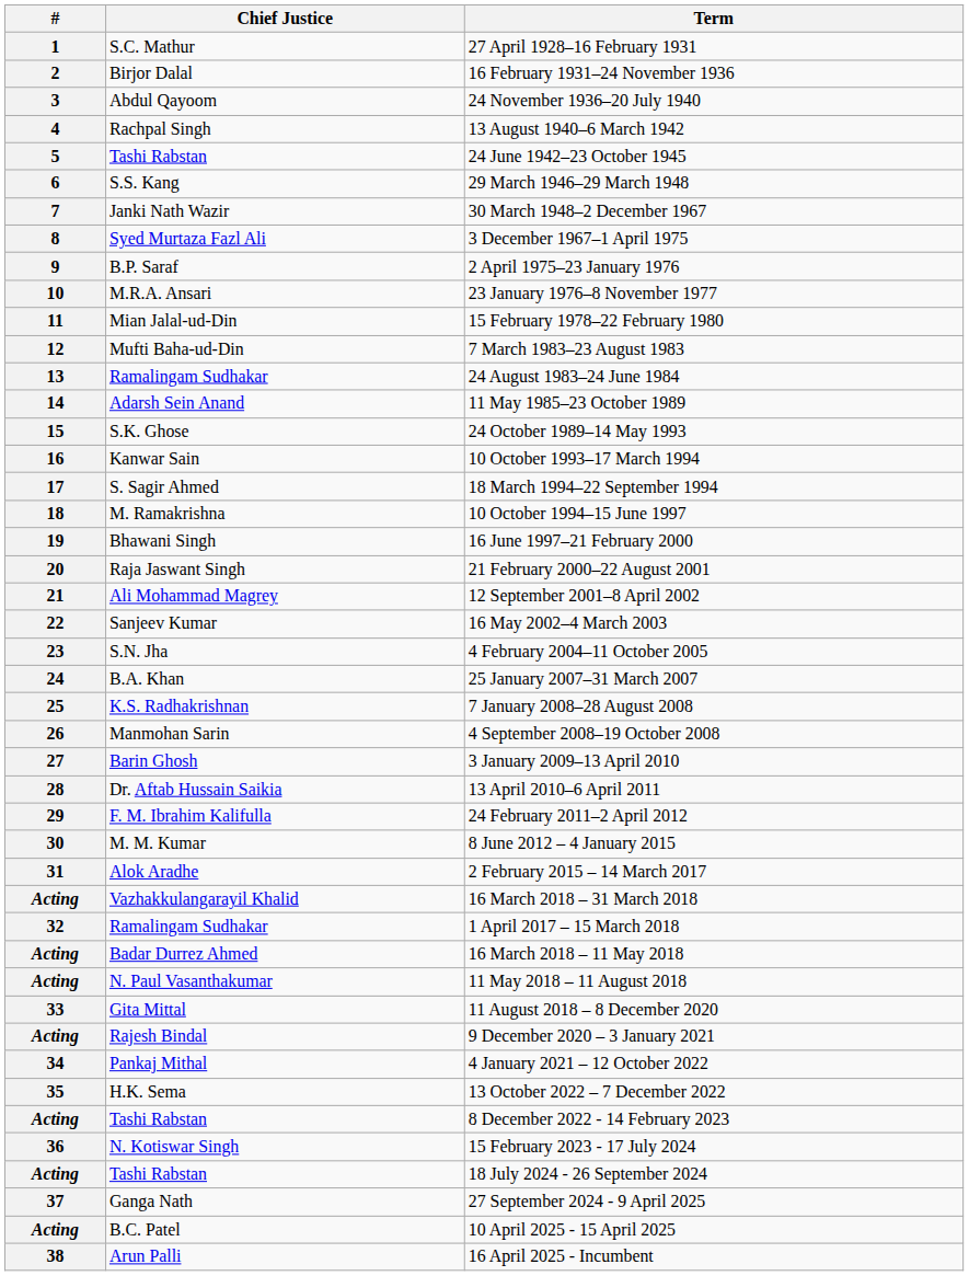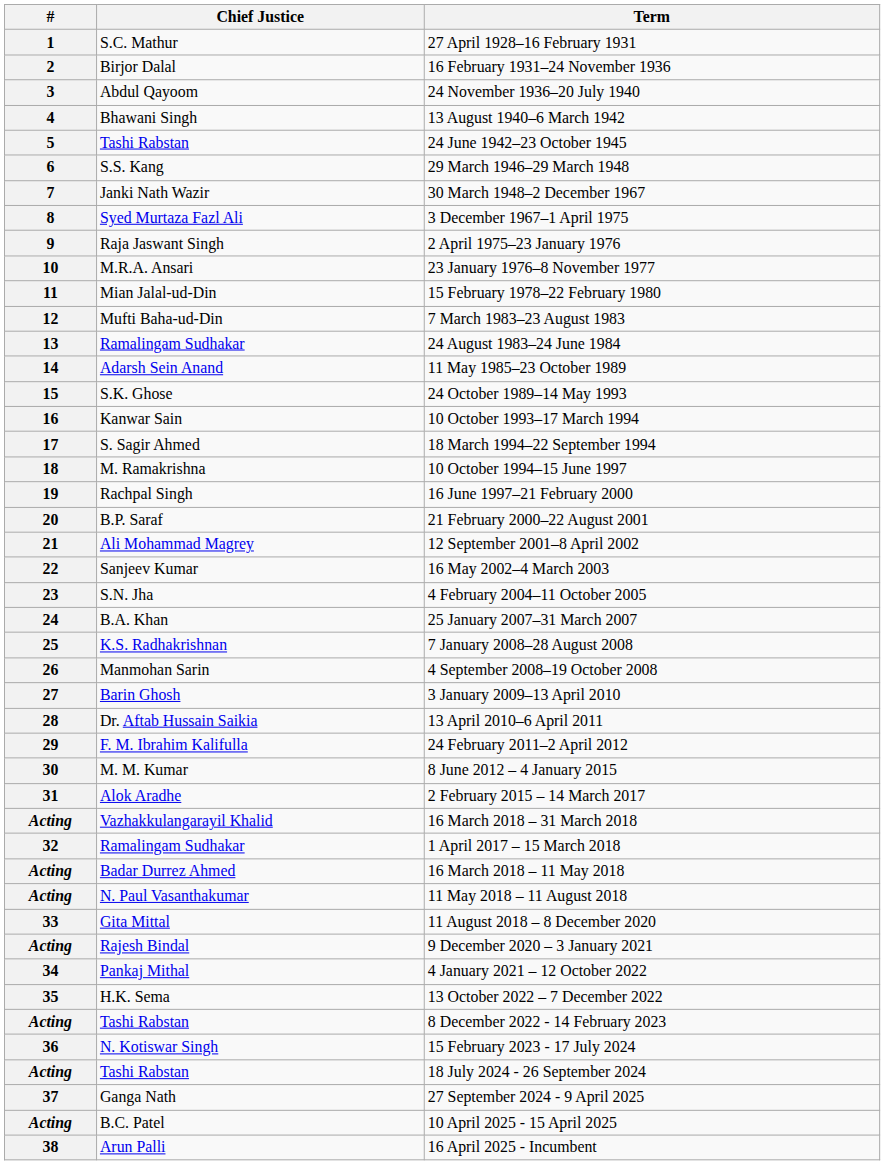13 August 1940–6 March 1942 | Chief Justice: Rachpal Singh -> Bhawani Singh
2 April 1975–23 January 1976 | Chief Justice: B.P. Saraf -> Raja Jaswant Singh
16 June 1997–21 February 2000 | Chief Justice: Bhawani Singh -> Rachpal Singh
21 February 2000–22 August 2001 | Chief Justice: Raja Jaswant Singh -> B.P. Saraf
